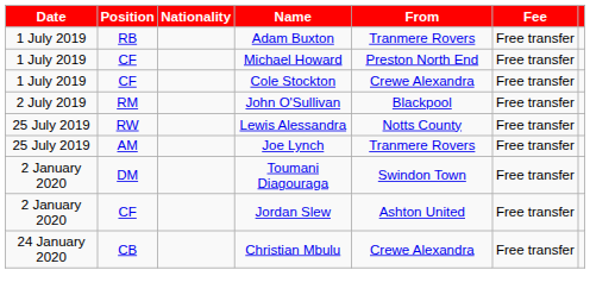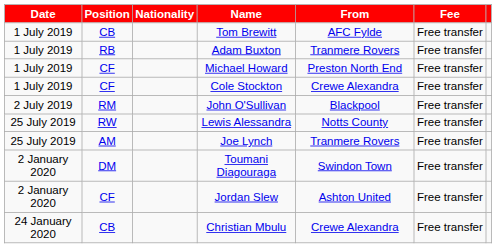+ row: 1 July 2019 | CB | Tom Brewitt | AFC Fylde | Free transfer
